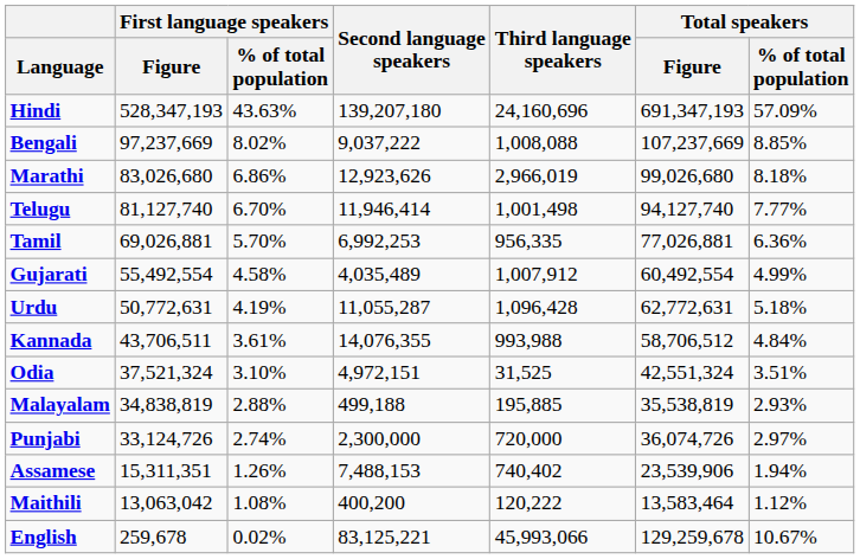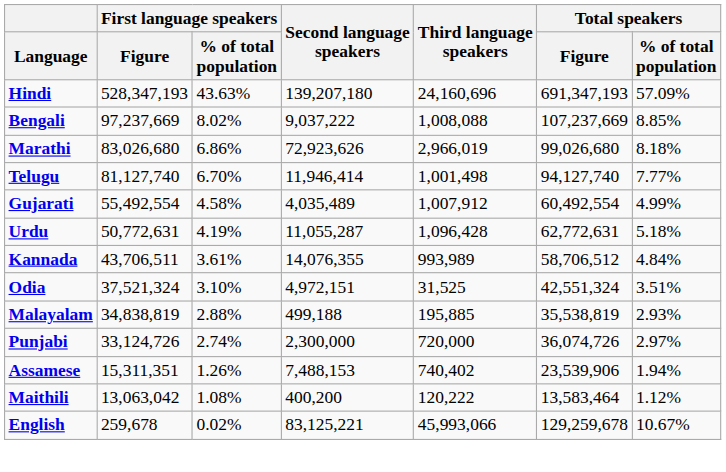Marathi | Second language speakers: 12,923,626 -> 72,923,626
- row: Tamil | 69,026,881 | 5.70% | 6,992,253 | 956,335 | 77,026,881 | 6.36%
Kannada | Third language speakers: 993,988 -> 993,989
